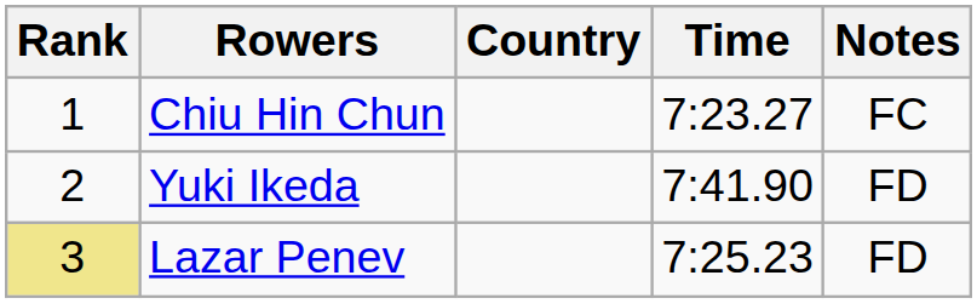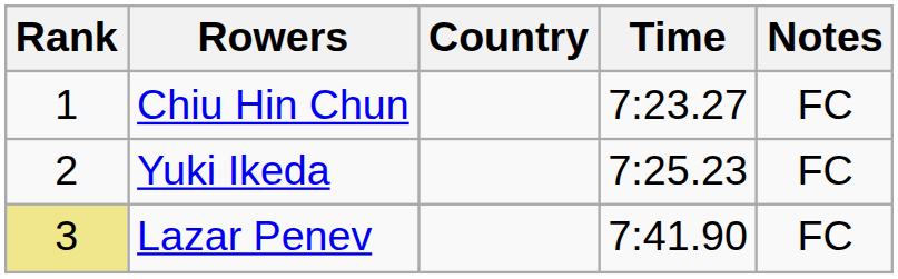Yuki Ikeda | Time: 7:41.90 -> 7:25.23
Yuki Ikeda | Notes: FD -> FC
Lazar Penev | Time: 7:25.23 -> 7:41.90
Lazar Penev | Notes: FD -> FC
